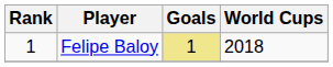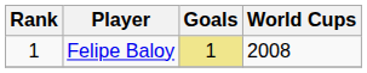Felipe Baloy | World Cups: 2018 -> 2008
